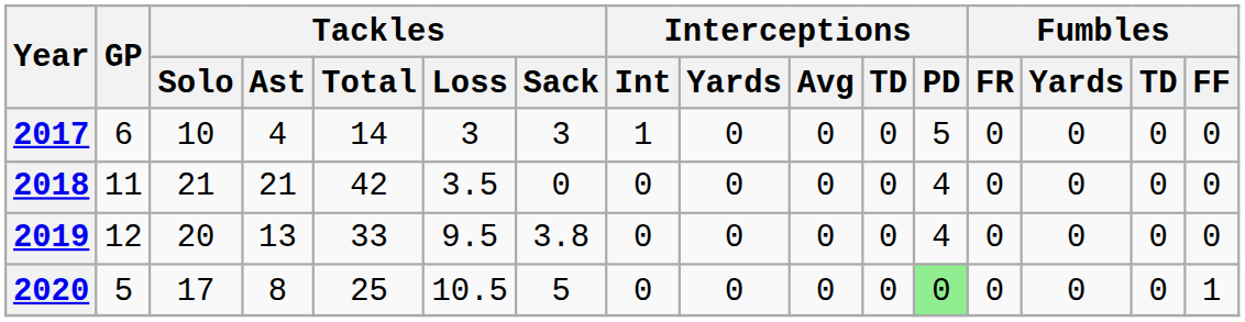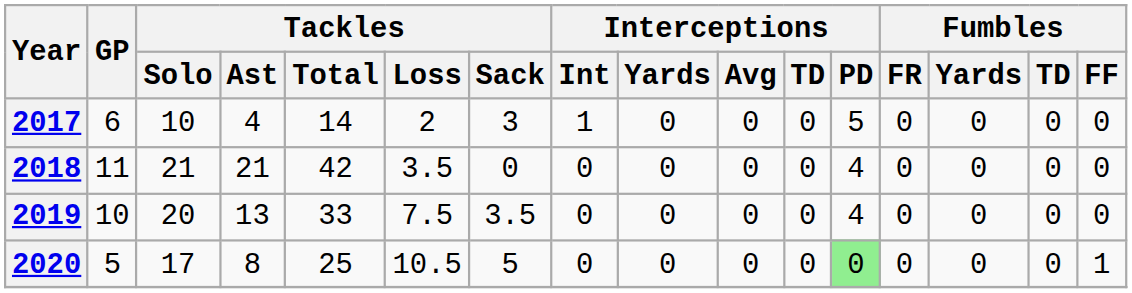2017 | Tackles / Loss: 3 -> 2
2019 | GP: 12 -> 10
2019 | Tackles / Loss: 9.5 -> 7.5
2019 | Tackles / Sack: 3.8 -> 3.5
